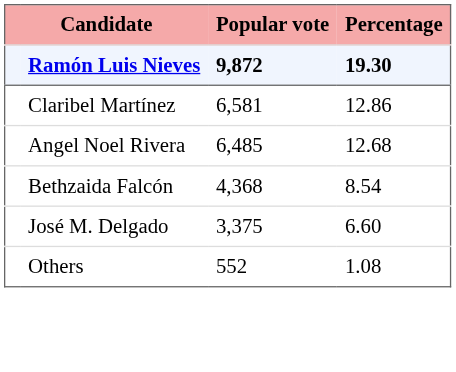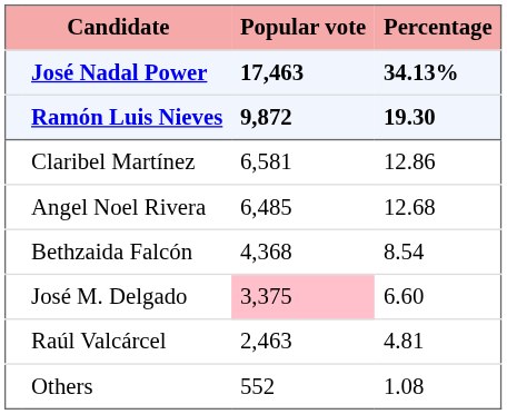+ row: José Nadal Power | 17,463 | 34.13%
José M. Delgado | Popular vote: no background -> pink background
+ row: Raúl Valcárcel | 2,463 | 4.81
